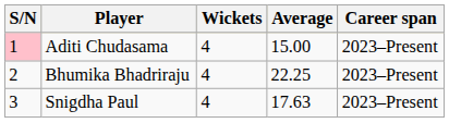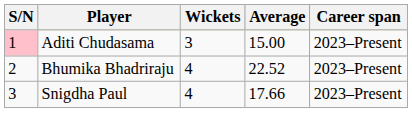Aditi Chudasama | Wickets: 4 -> 3
Bhumika Bhadriraju | Average: 22.25 -> 22.52
Snigdha Paul | Average: 17.63 -> 17.66
